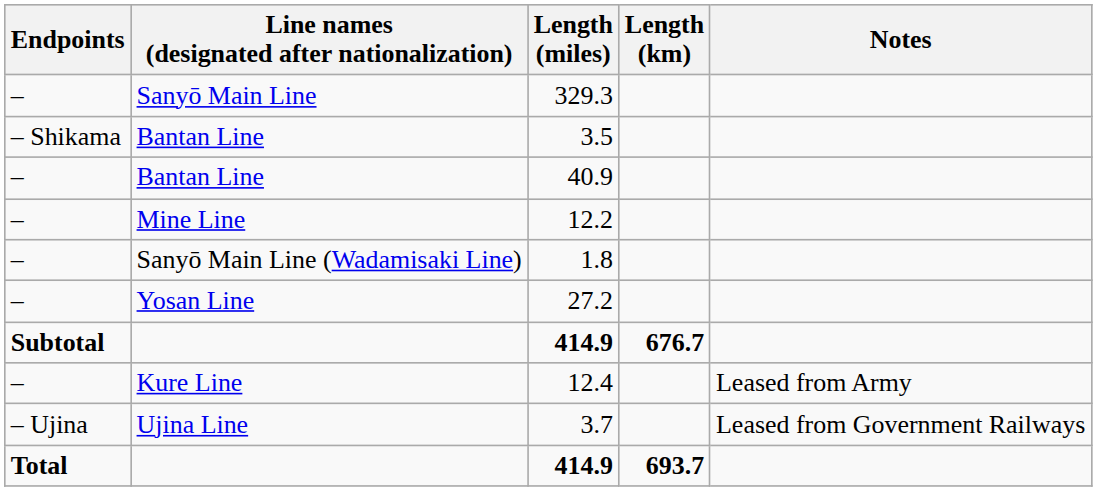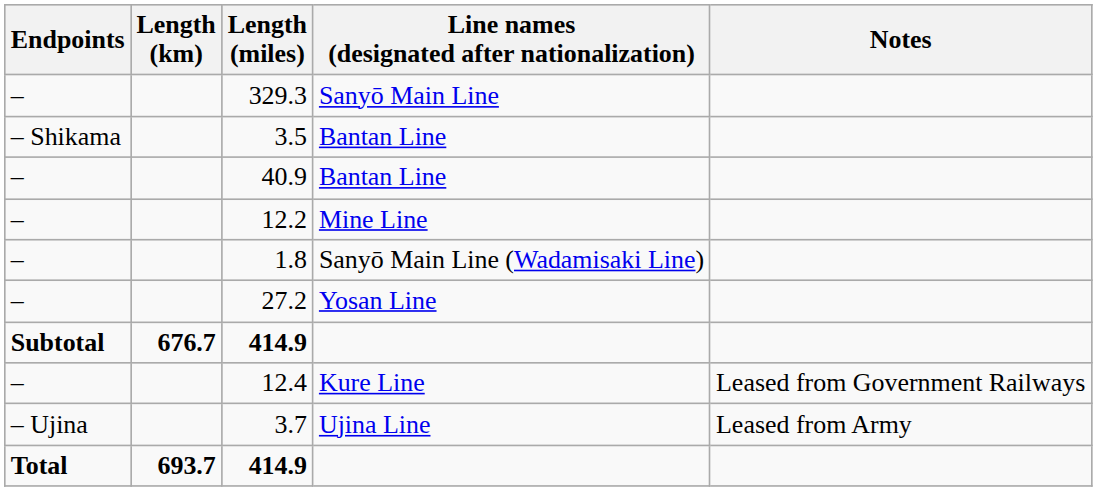columns swapped: Length (km) <-> Line names (designated after nationalization)
12.4 | Notes: Leased from Army -> Leased from Government Railways
3.7 | Notes: Leased from Government Railways -> Leased from Army
